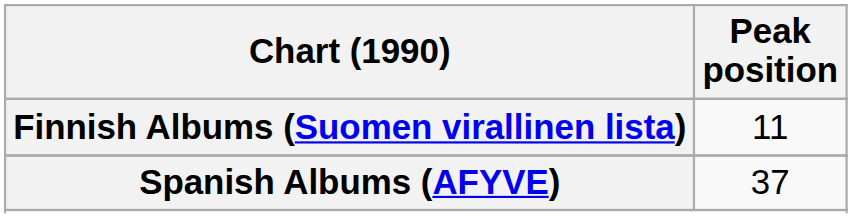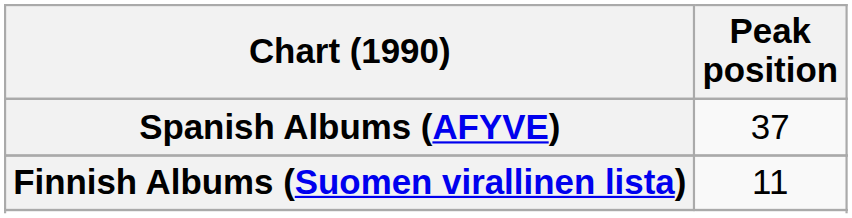rows swapped: Finnish Albums (Suomen virallinen lista) <-> Spanish Albums (AFYVE)
